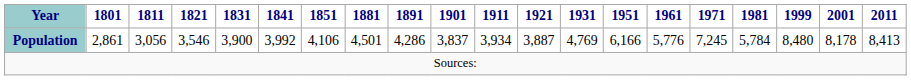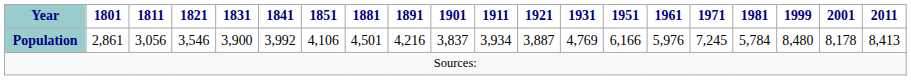Population | 1891: 4,286 -> 4,216
Population | 1961: 5,776 -> 5,976
